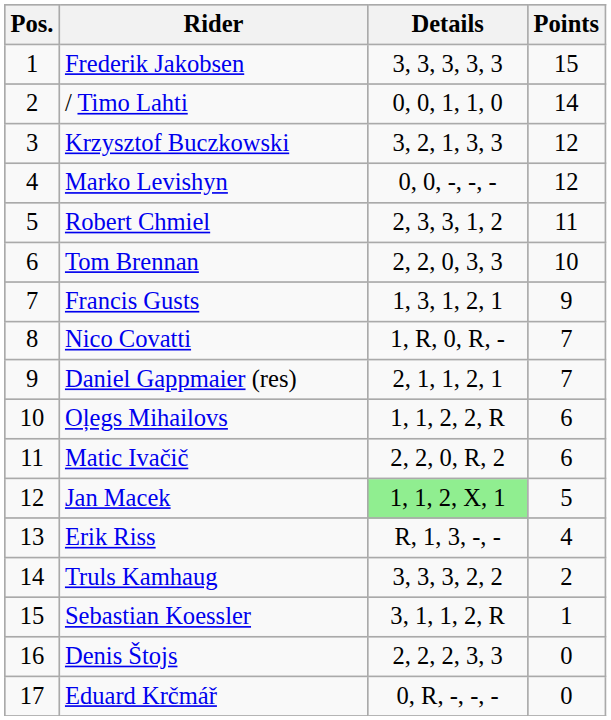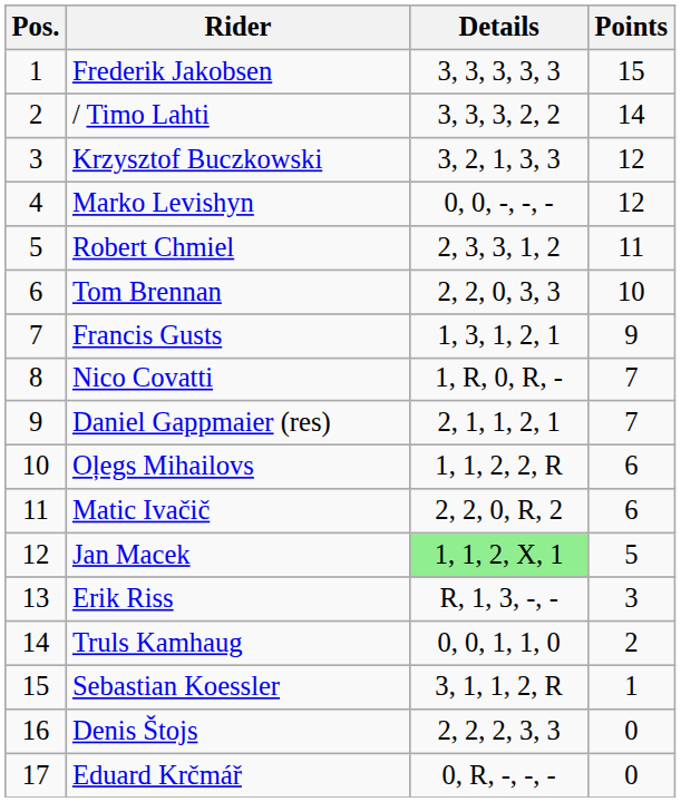/ Timo Lahti | Details: 0, 0, 1, 1, 0 -> 3, 3, 3, 2, 2
Erik Riss | Points: 4 -> 3
Truls Kamhaug | Details: 3, 3, 3, 2, 2 -> 0, 0, 1, 1, 0
